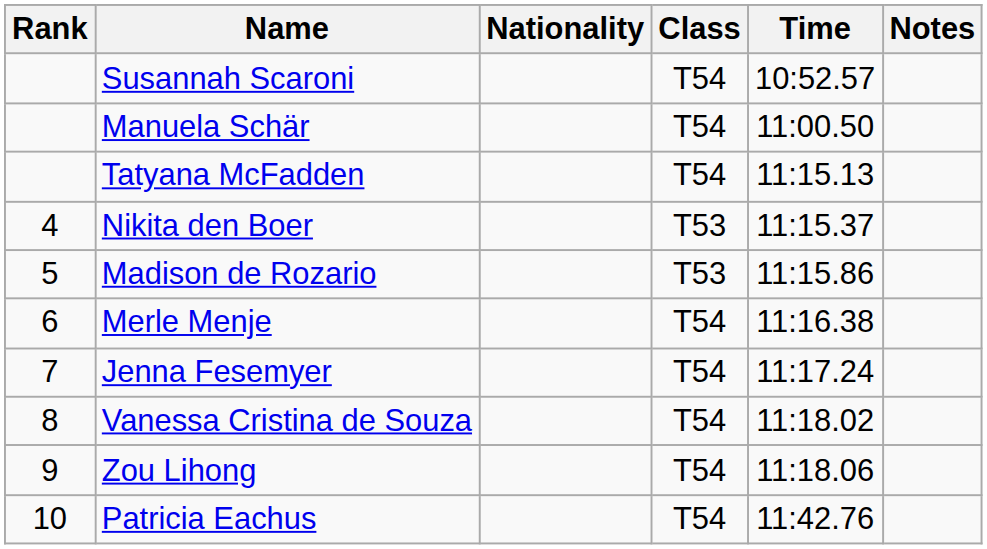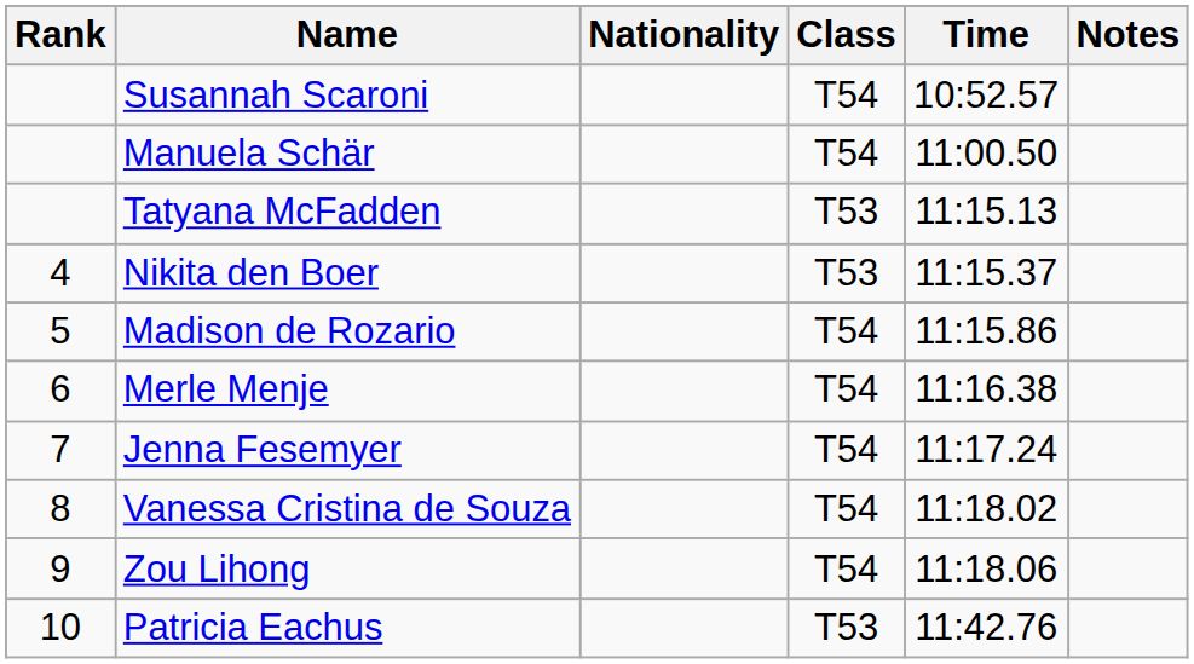Tatyana McFadden | Class: T54 -> T53
Madison de Rozario | Class: T53 -> T54
Patricia Eachus | Class: T54 -> T53
